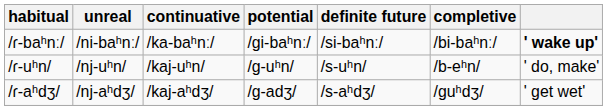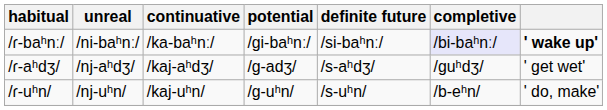/ɾ-baʰnː/ | completive: no background -> lavender background
rows swapped: /ɾ-aʰdʒ/ <-> /ɾ-uʰn/
